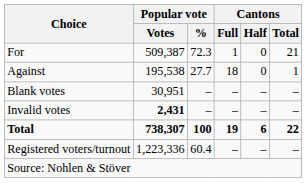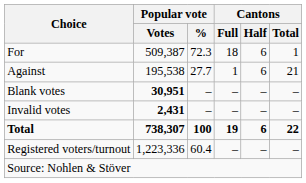For | Cantons / Full: 1 -> 18
For | Cantons / Half: 0 -> 6
For | Cantons / Total: 21 -> 1
Against | Cantons / Full: 18 -> 1
Against | Cantons / Half: 0 -> 6
Against | Cantons / Total: 1 -> 21
Blank votes | Popular vote / Votes: normal -> bold
